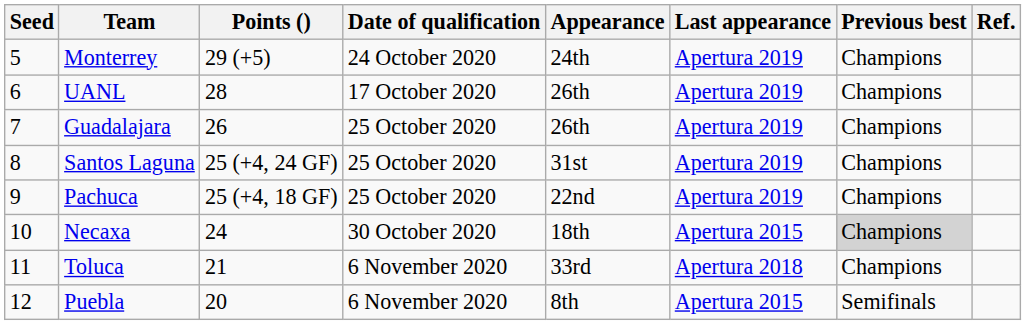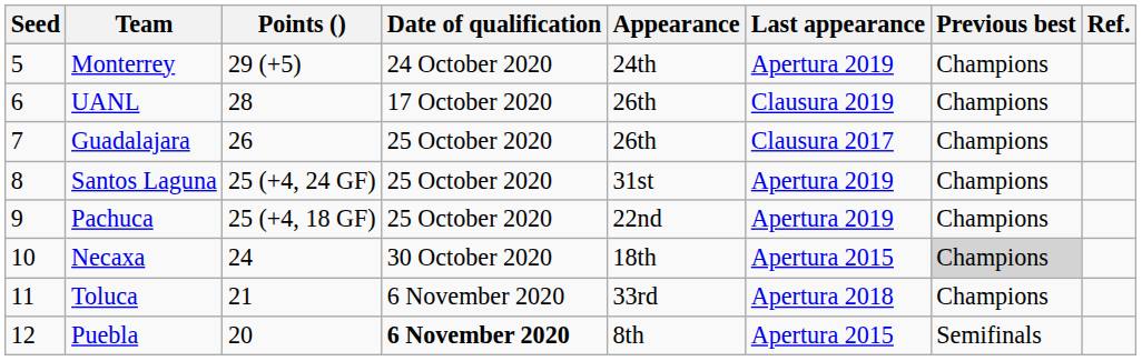UANL | Last appearance: Apertura 2019 -> Clausura 2019
Guadalajara | Last appearance: Apertura 2019 -> Clausura 2017
Puebla | Date of qualification: normal -> bold
